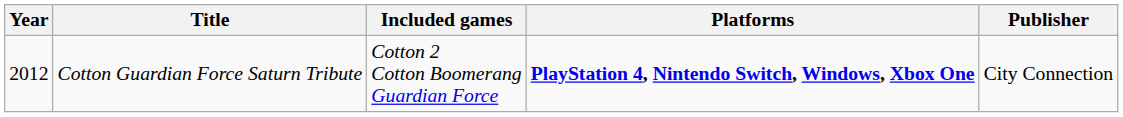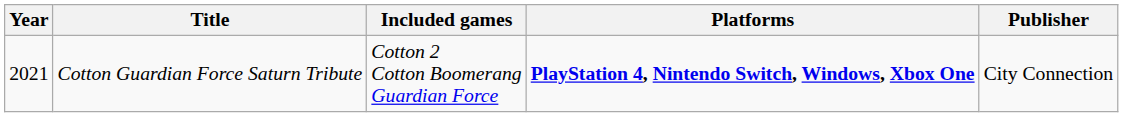Cotton Guardian Force Saturn Tribute | Year: 2012 -> 2021
